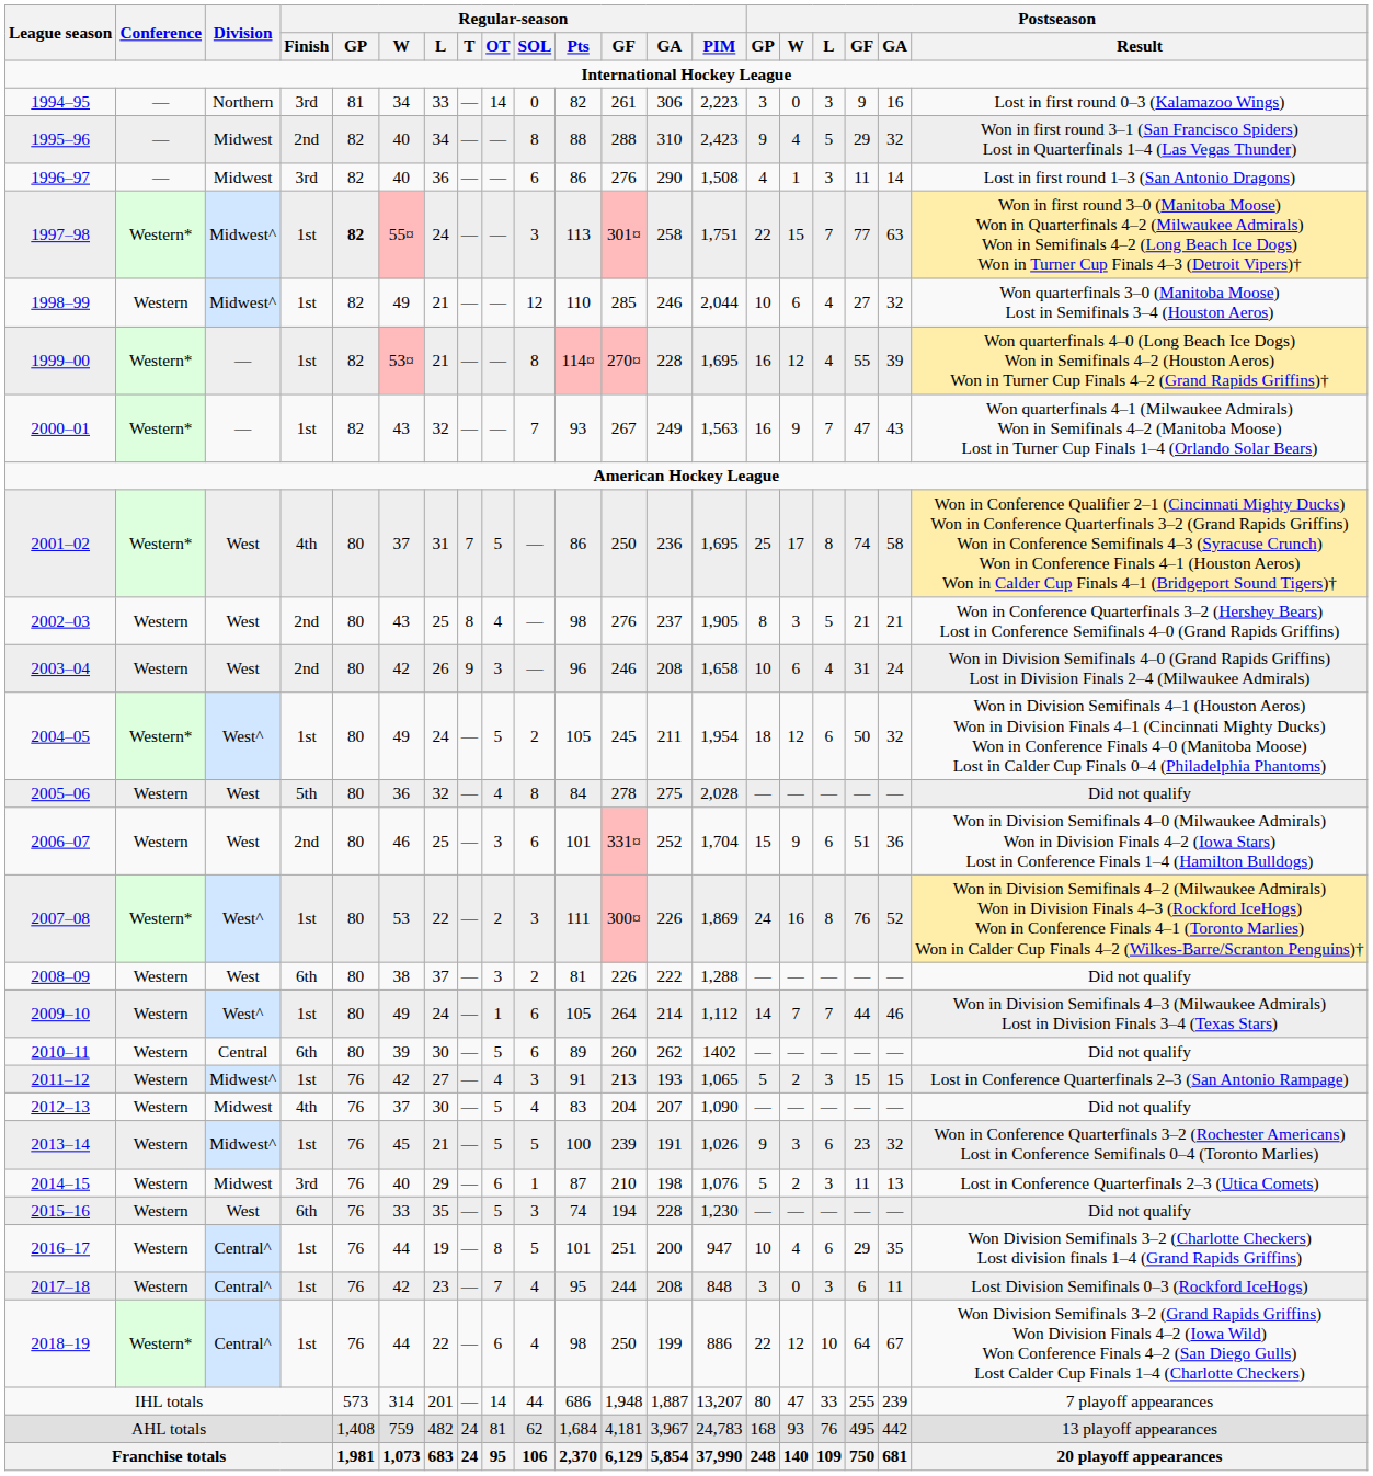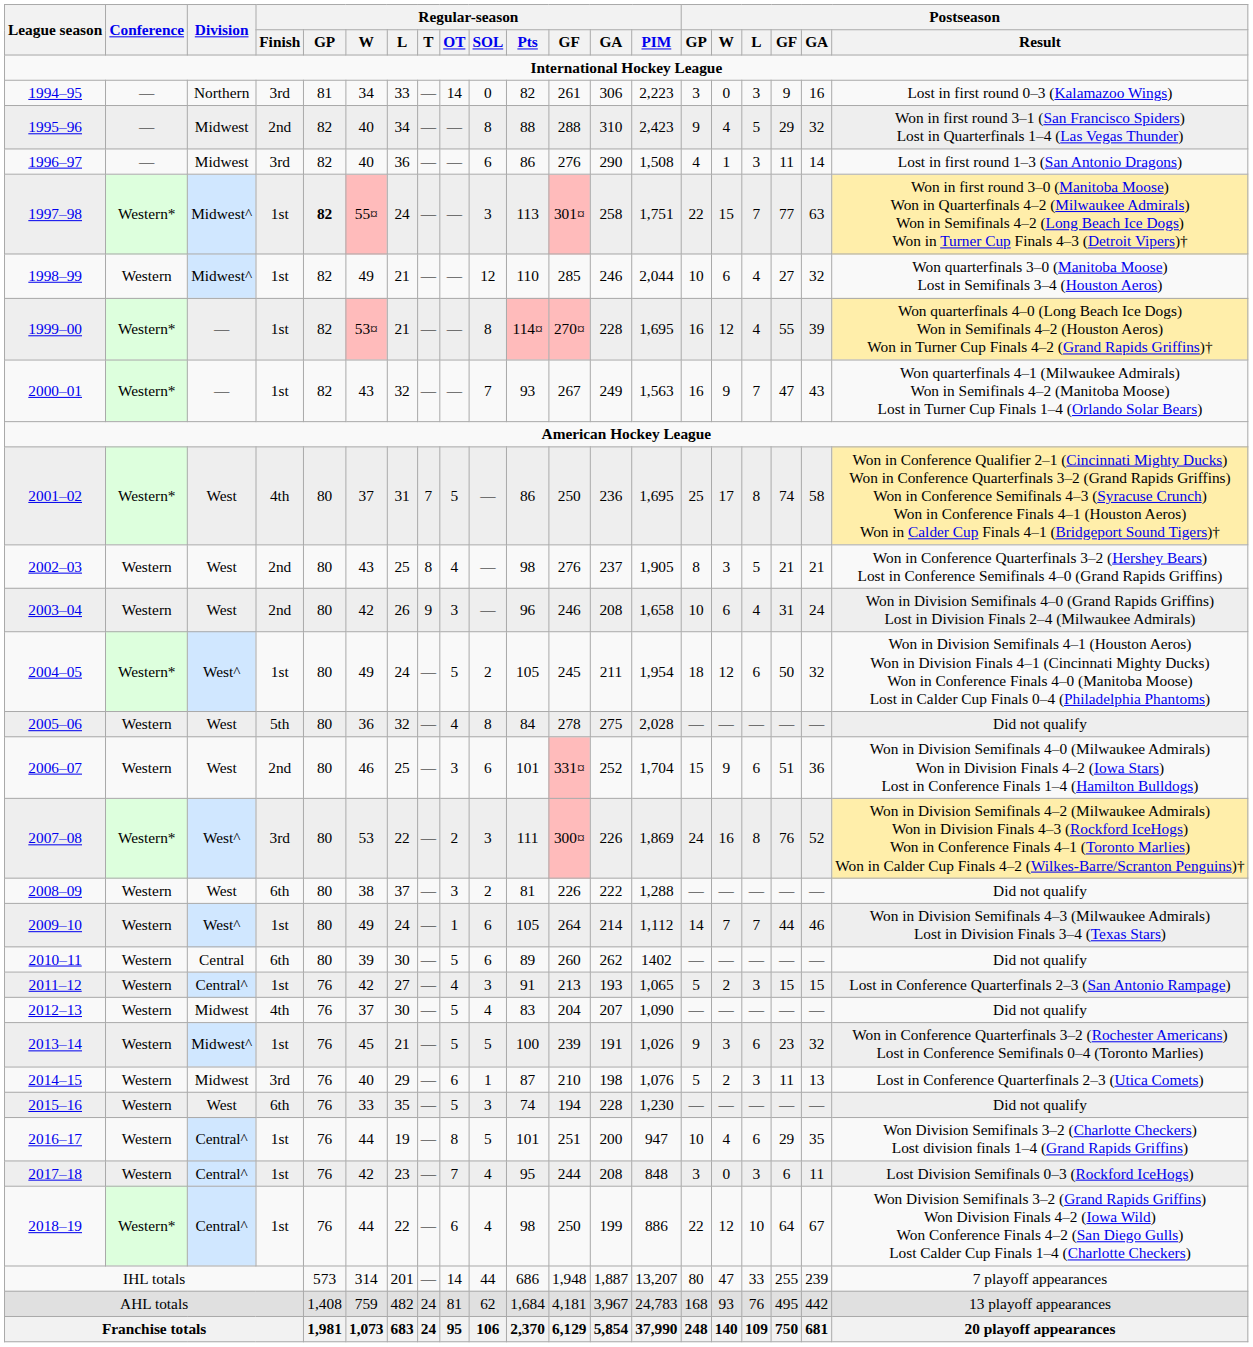2007–08 | Regular-season / Finish: 1st -> 3rd
2011–12 | Division: Midwest^ -> Central^
